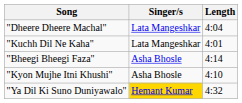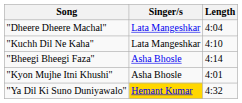"Kuchh Dil Ne Kaha" | Length: 4:01 -> 4:10
"Kyon Mujhe Itni Khushi" | Length: 4:10 -> 4:01
